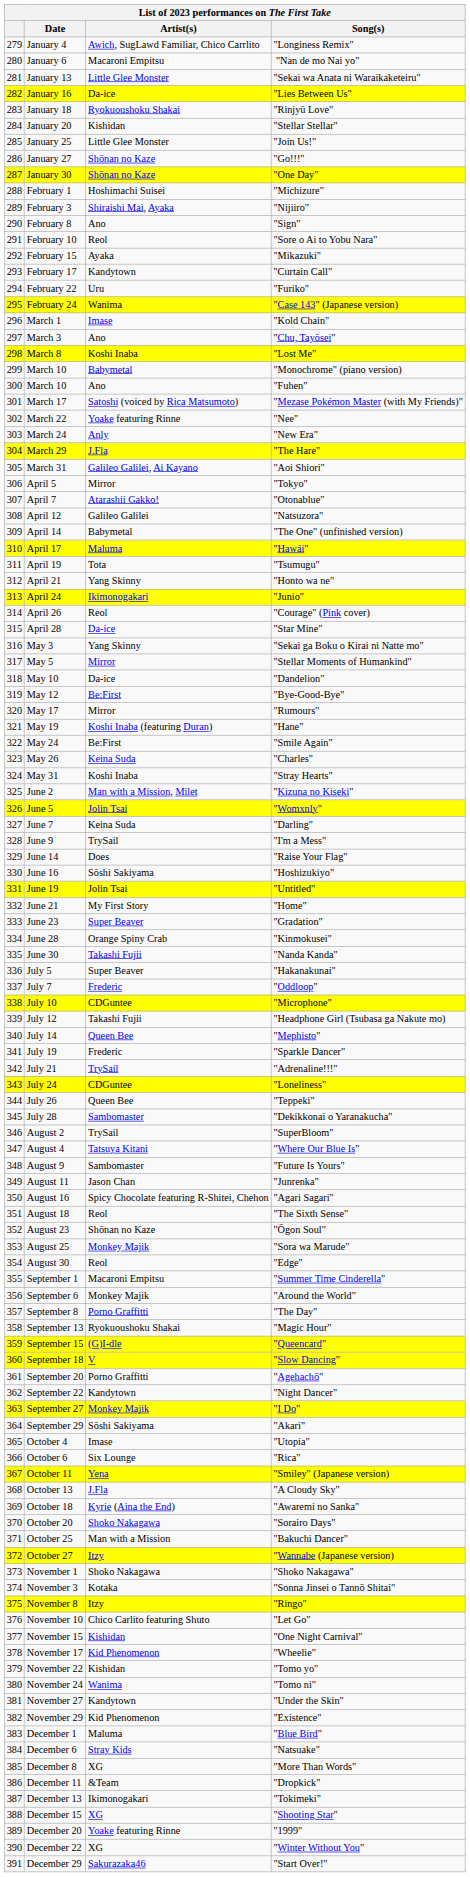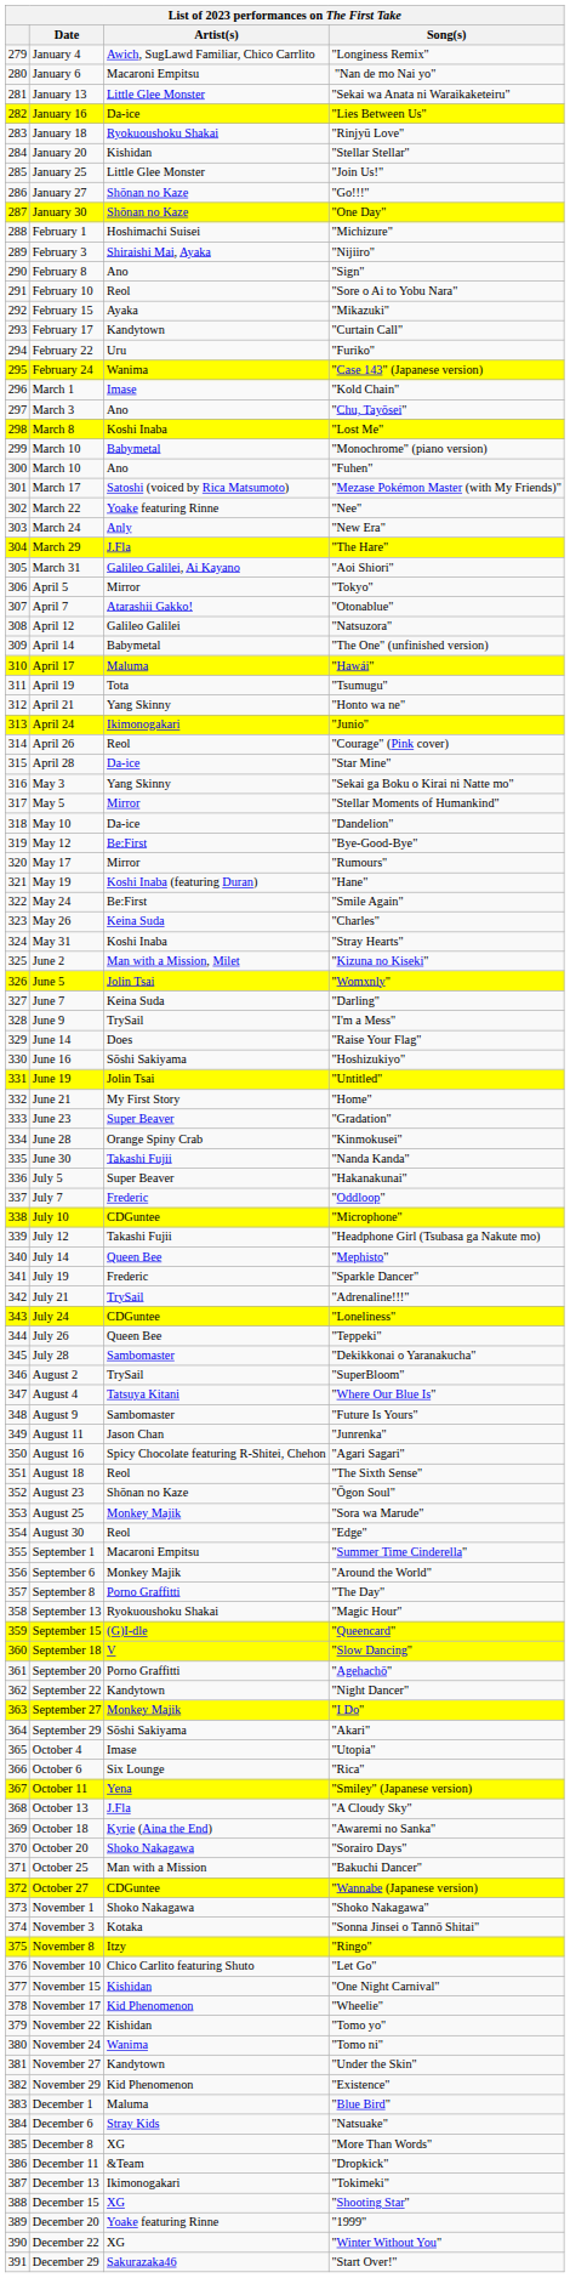"Wannabe (Japanese version) | Artist(s): Itzy -> CDGuntee
